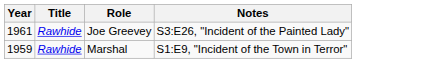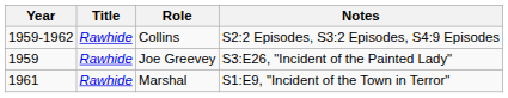+ row: 1959-1962 | Rawhide | Collins | S2:2 Episodes, S3:2 Episodes, S4:9 Episodes
Joe Greevey | Year: 1961 -> 1959
Marshal | Year: 1959 -> 1961
